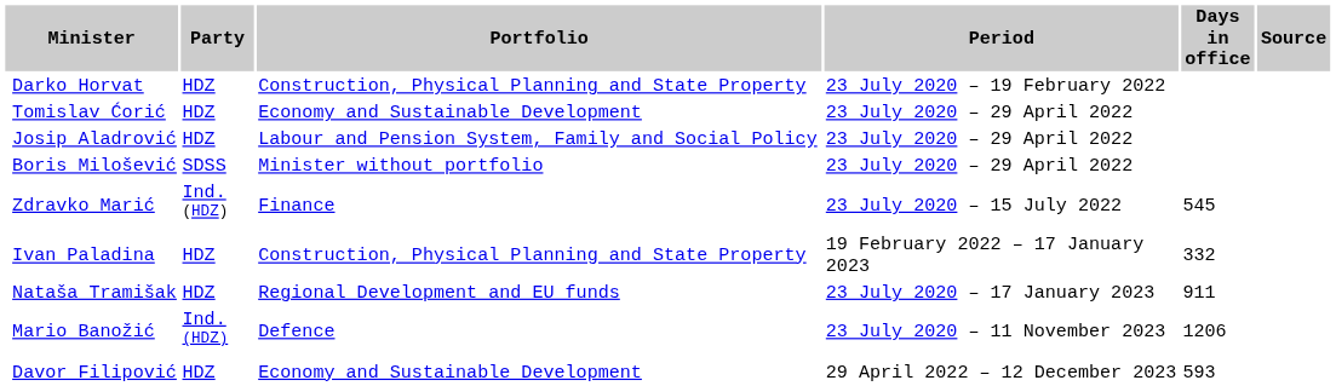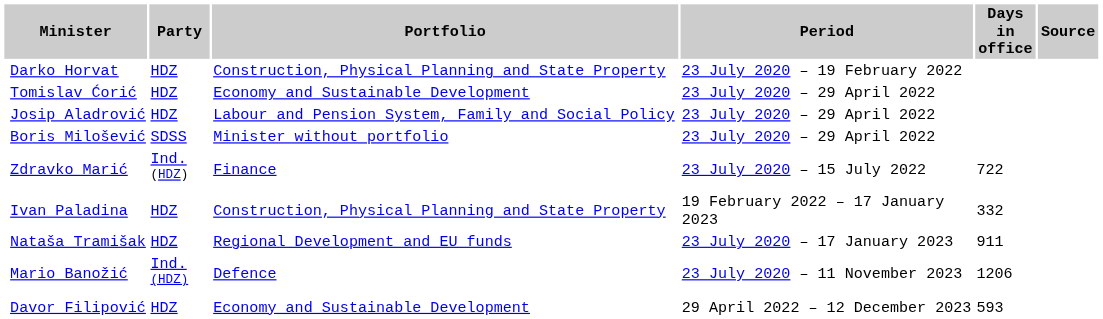Zdravko Marić | Days in office: 545 -> 722
